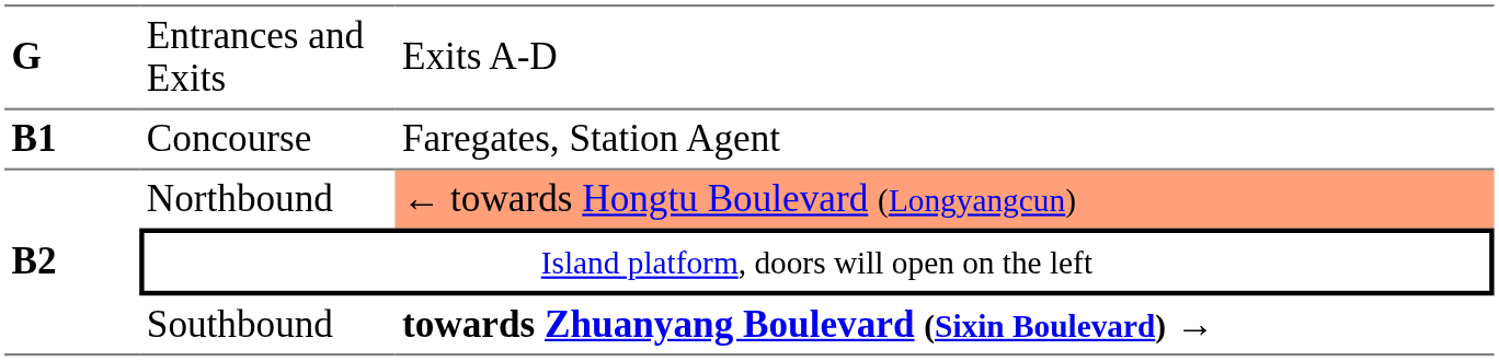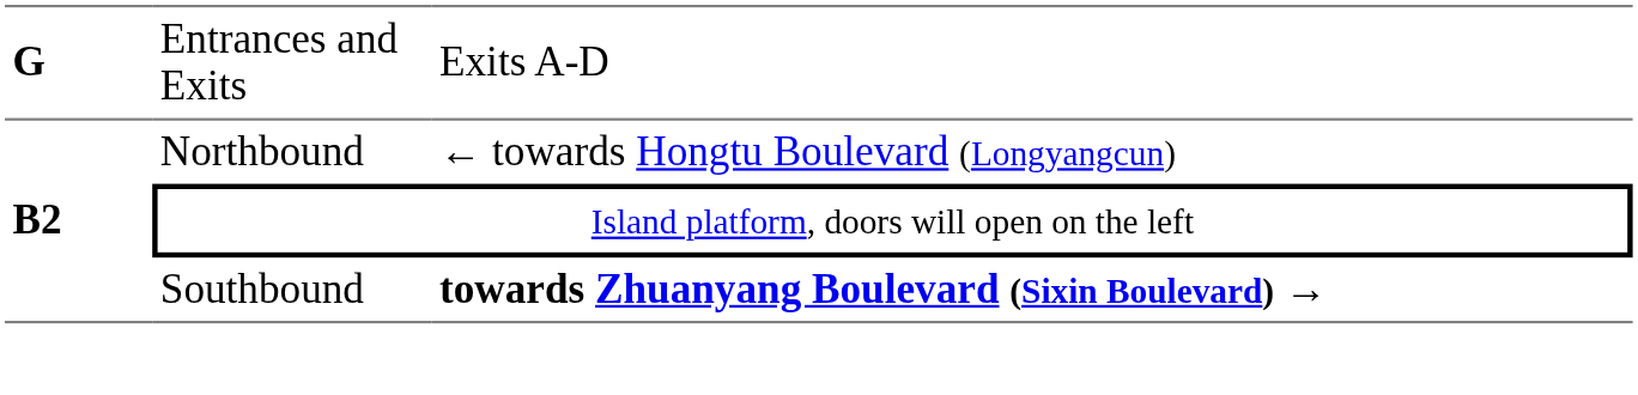- row: B1 | Concourse | Faregates, Station Agent
Northbound | column 3: lightsalmon background -> no background
